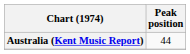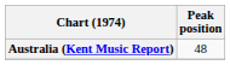Australia (Kent Music Report) | Peak position: 44 -> 48
